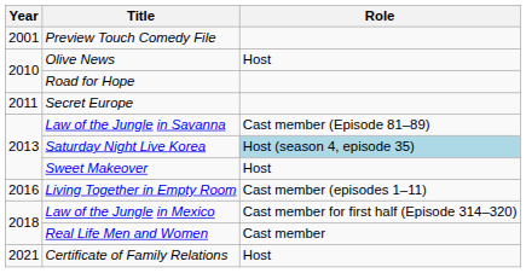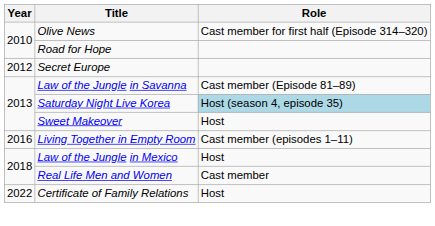- row: 2001 | Preview Touch Comedy File
Olive News | Role: Host -> Cast member for first half (Episode 314–320)
Secret Europe | Year: 2011 -> 2012
Law of the Jungle in Mexico | Role: Cast member for first half (Episode 314–320) -> Host
Certificate of Family Relations | Year: 2021 -> 2022
